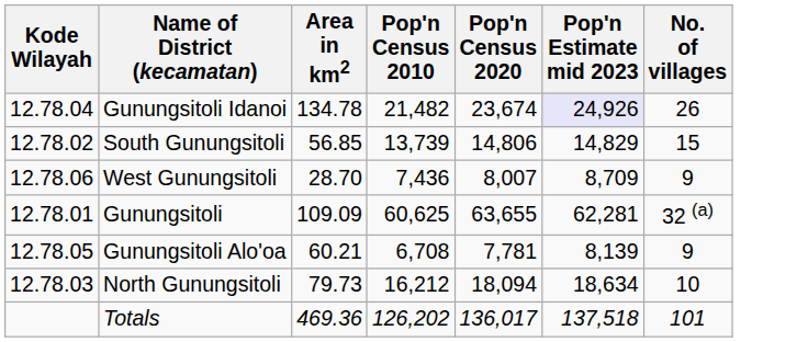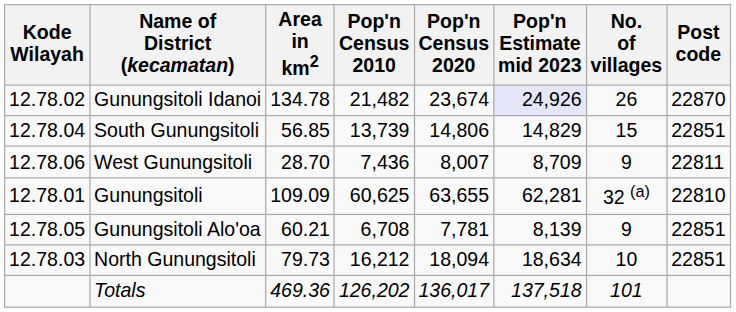+ column: Post code | 22870 | 22851 | 22811 | 22810 | 22851 | 22851
Gunungsitoli Idanoi | Kode Wilayah: 12.78.04 -> 12.78.02
South Gunungsitoli | Kode Wilayah: 12.78.02 -> 12.78.04
